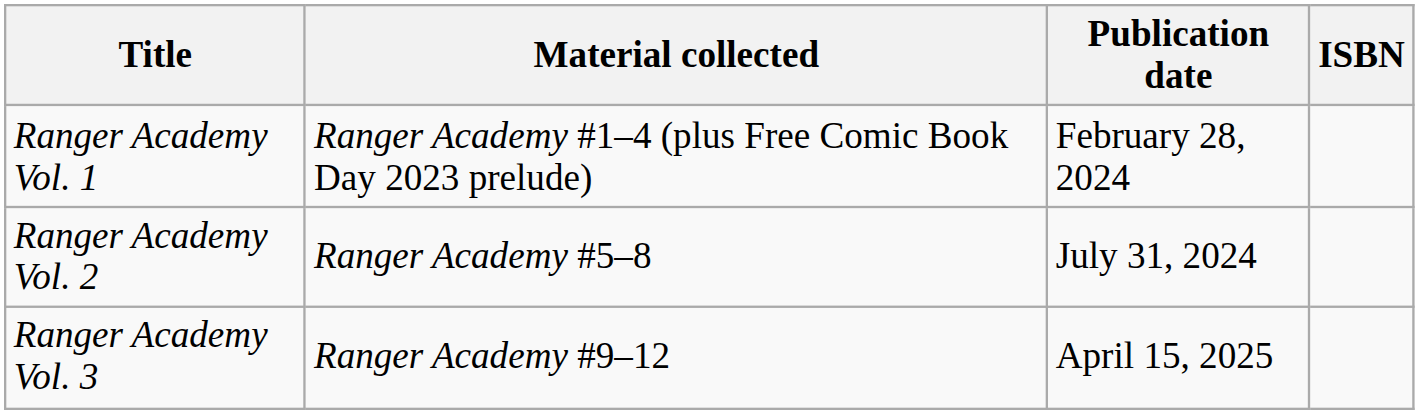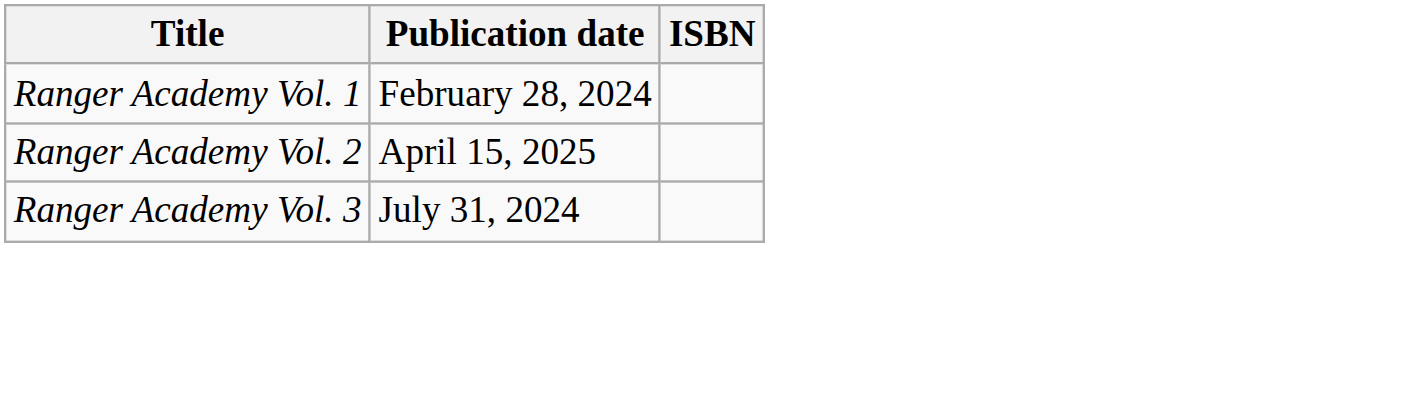- column: Material collected | Ranger Academy #1–4 (plus Free Comic Book Day 2023 prelude) | Ranger Academy #5–8 | Ranger Academy #9–12
Ranger Academy Vol. 2 | Publication date: July 31, 2024 -> April 15, 2025
Ranger Academy Vol. 3 | Publication date: April 15, 2025 -> July 31, 2024
